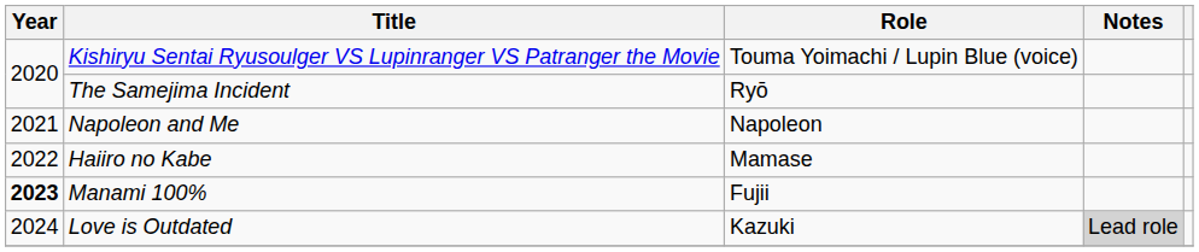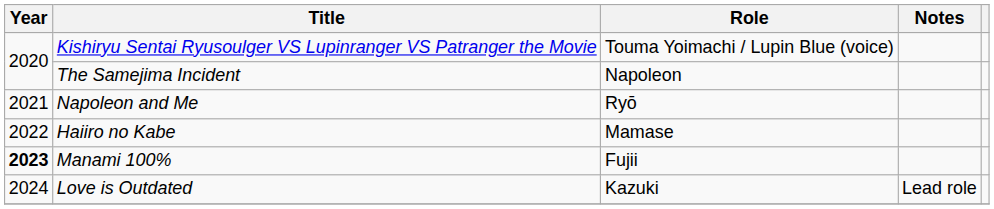The Samejima Incident | Role: Ryō -> Napoleon
Napoleon and Me | Role: Napoleon -> Ryō
Love is Outdated | Notes: lightgrey background -> no background
